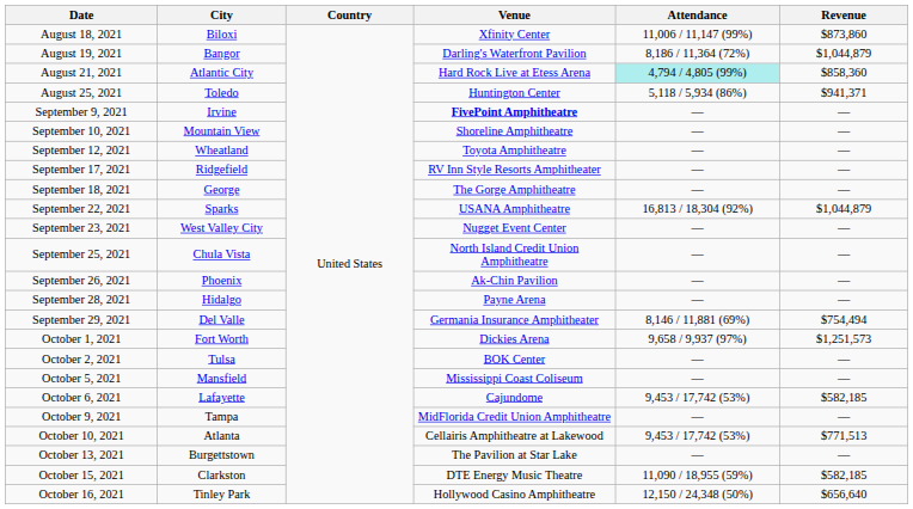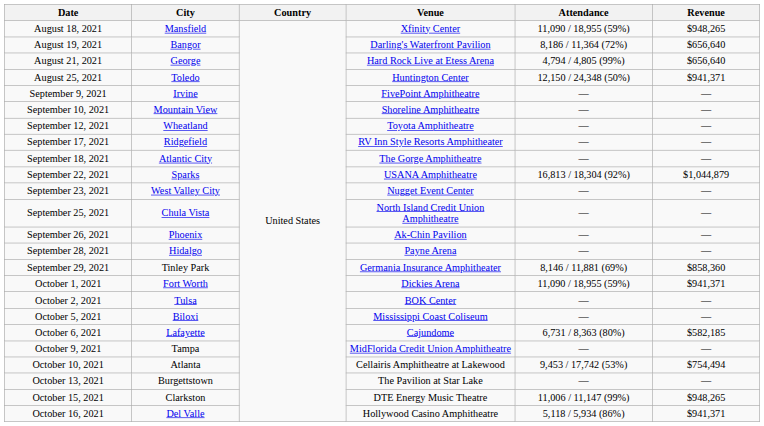August 18, 2021 | City: Biloxi -> Mansfield
August 18, 2021 | Attendance: 11,006 / 11,147 (99%) -> 11,090 / 18,955 (59%)
August 18, 2021 | Revenue: $873,860 -> $948,265
August 19, 2021 | Revenue: $1,044,879 -> $656,640
August 21, 2021 | City: Atlantic City -> George
August 21, 2021 | Attendance: paleturquoise background -> no background
August 21, 2021 | Revenue: $858,360 -> $656,640
August 25, 2021 | Attendance: 5,118 / 5,934 (86%) -> 12,150 / 24,348 (50%)
September 9, 2021 | Venue: bold -> normal
September 18, 2021 | City: George -> Atlantic City
September 29, 2021 | City: Del Valle -> Tinley Park
September 29, 2021 | Revenue: $754,494 -> $858,360
October 1, 2021 | Attendance: 9,658 / 9,937 (97%) -> 11,090 / 18,955 (59%)
October 1, 2021 | Revenue: $1,251,573 -> $941,371
October 5, 2021 | City: Mansfield -> Biloxi
October 6, 2021 | Attendance: 9,453 / 17,742 (53%) -> 6,731 / 8,363 (80%)
October 10, 2021 | Revenue: $771,513 -> $754,494
October 15, 2021 | Attendance: 11,090 / 18,955 (59%) -> 11,006 / 11,147 (99%)
October 15, 2021 | Revenue: $582,185 -> $948,265
October 16, 2021 | City: Tinley Park -> Del Valle
October 16, 2021 | Attendance: 12,150 / 24,348 (50%) -> 5,118 / 5,934 (86%)
October 16, 2021 | Revenue: $656,640 -> $941,371
